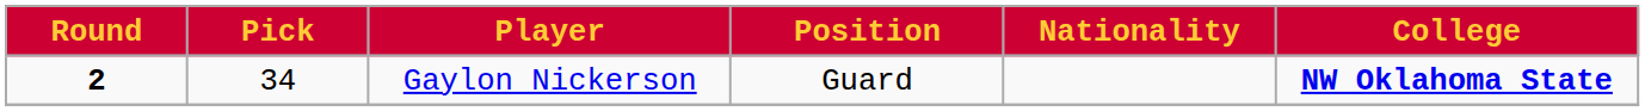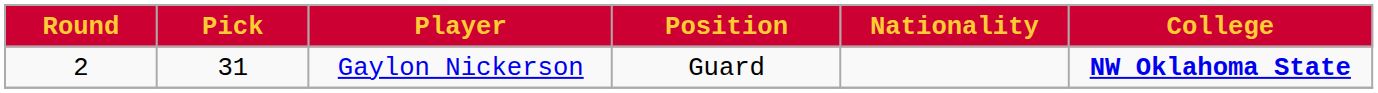Gaylon Nickerson | Round: bold -> normal
Gaylon Nickerson | Pick: 34 -> 31
